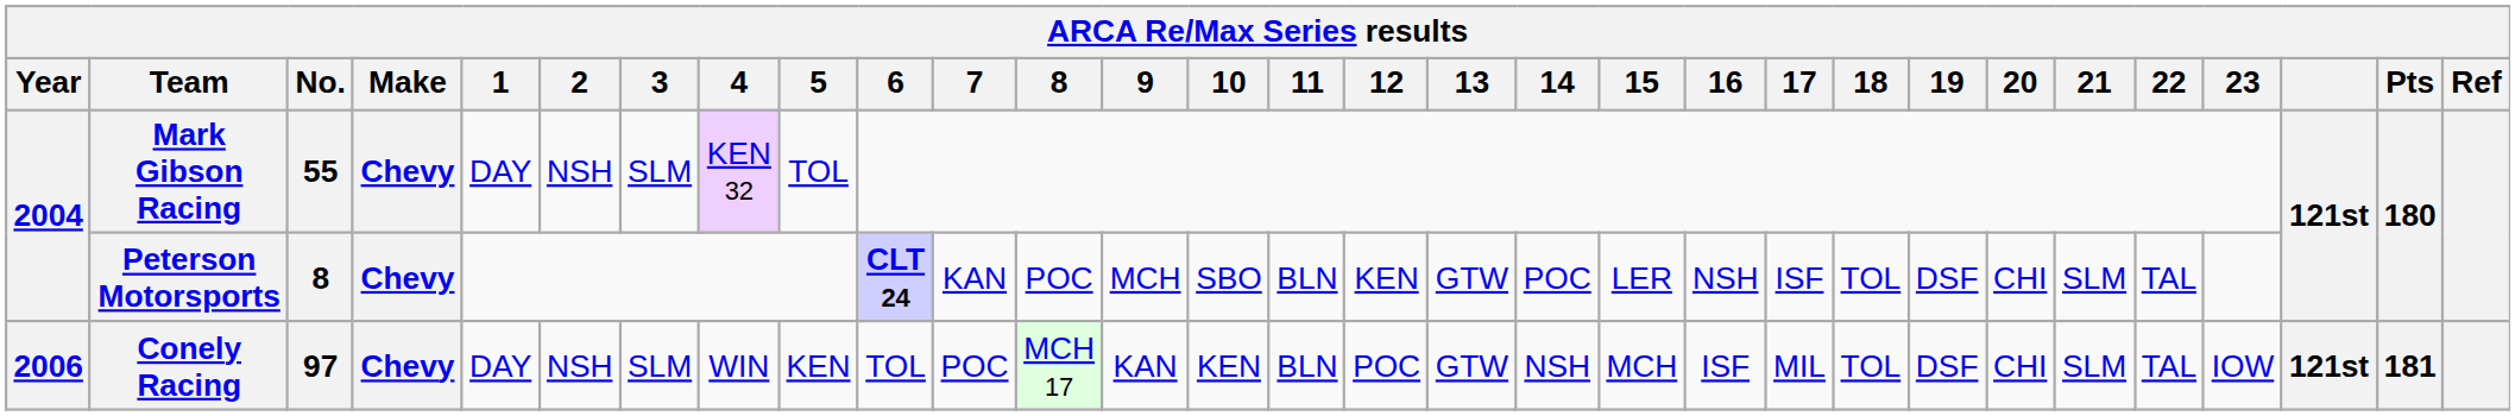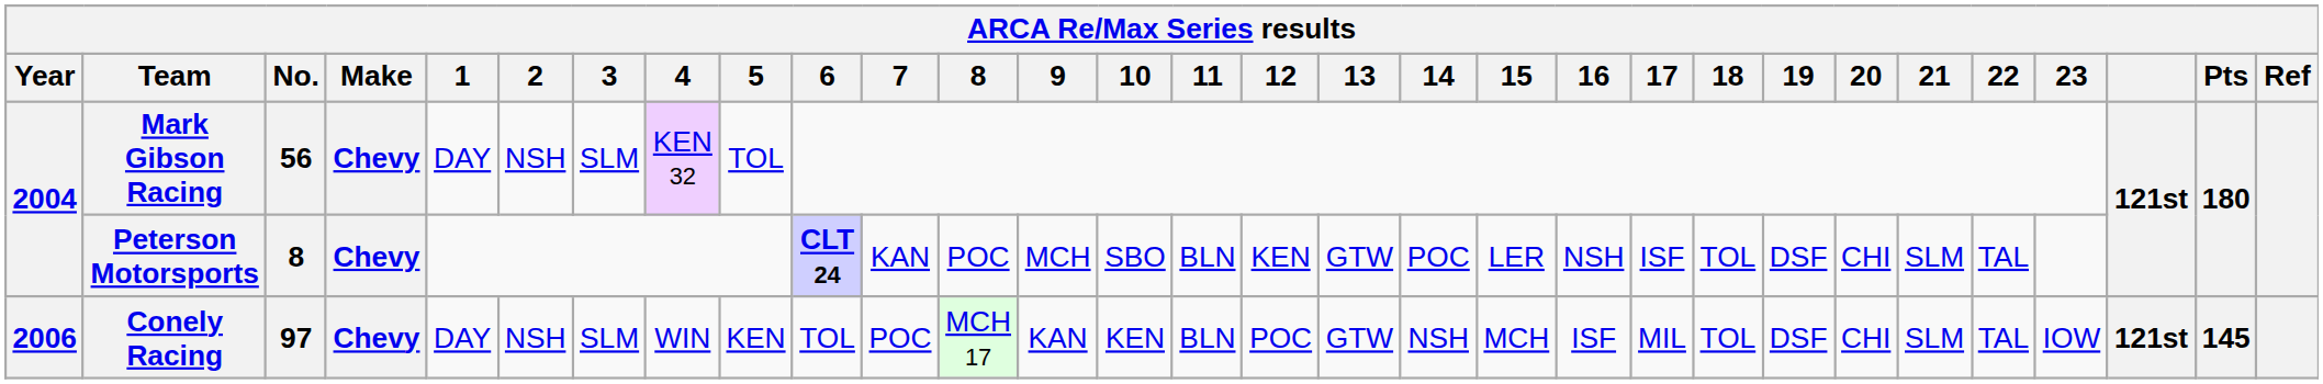Mark Gibson Racing | No.: 55 -> 56
Conely Racing | Pts: 181 -> 145
